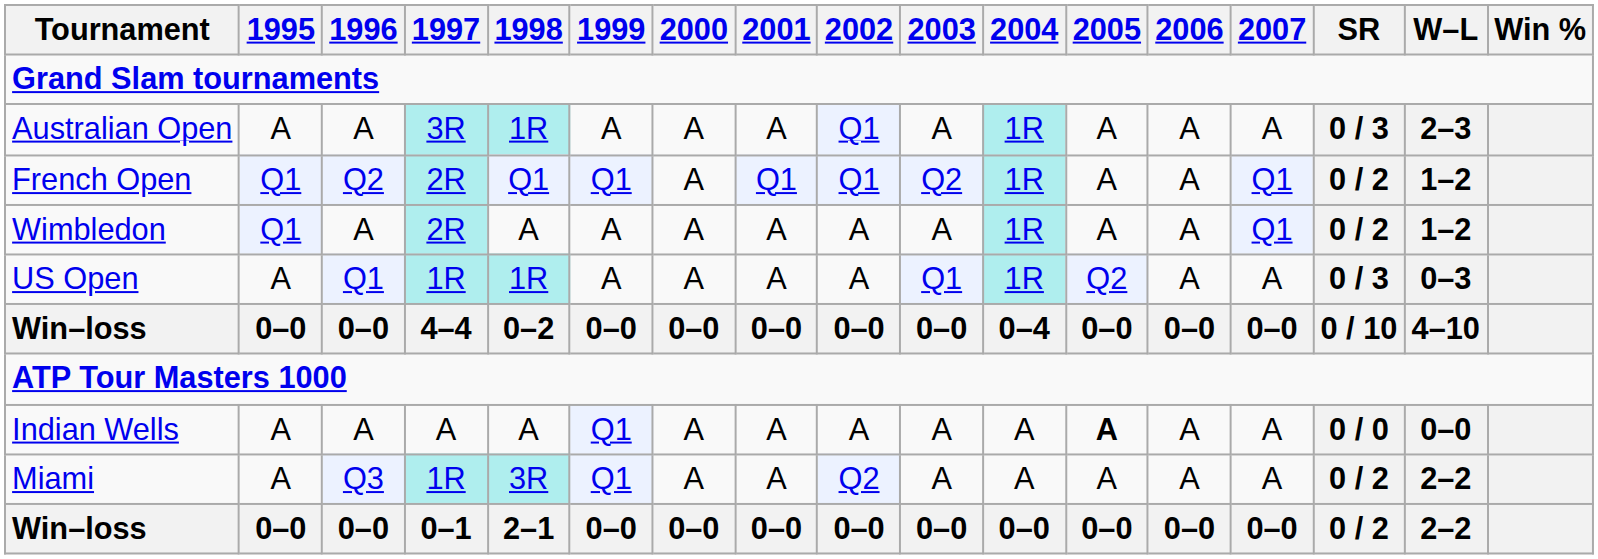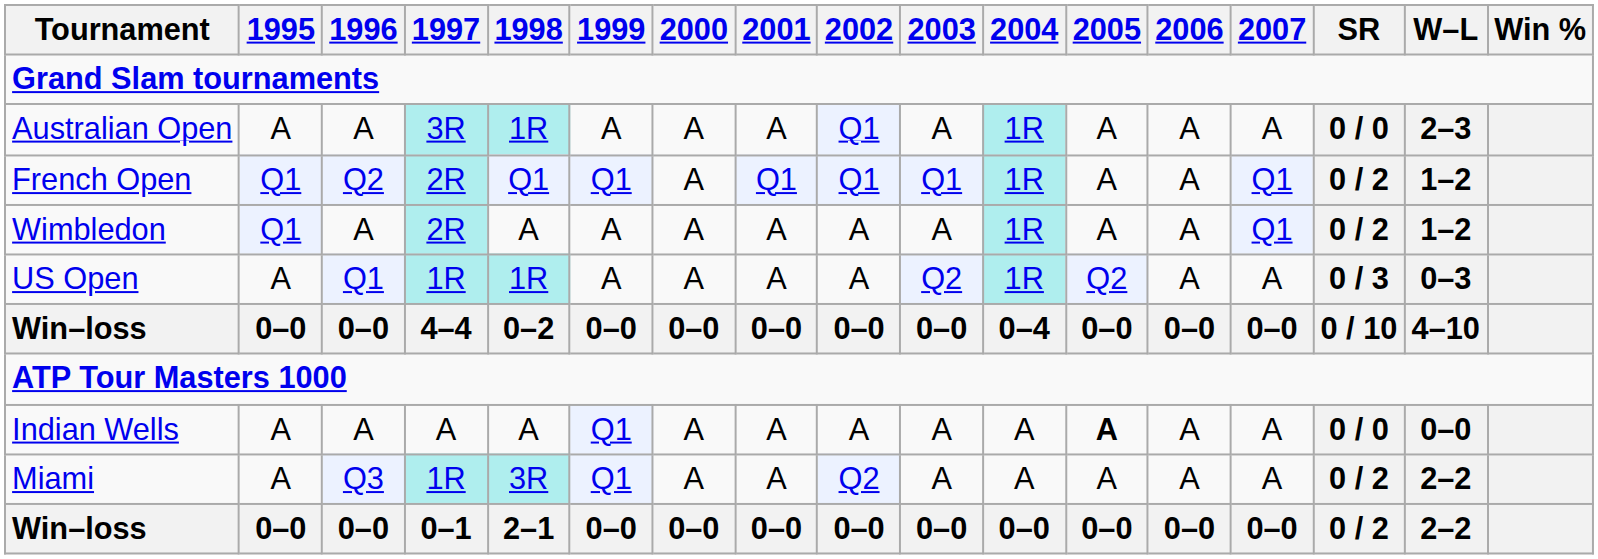Australian Open | SR: 0 / 3 -> 0 / 0
French Open | 2003: Q2 -> Q1
US Open | 2003: Q1 -> Q2
